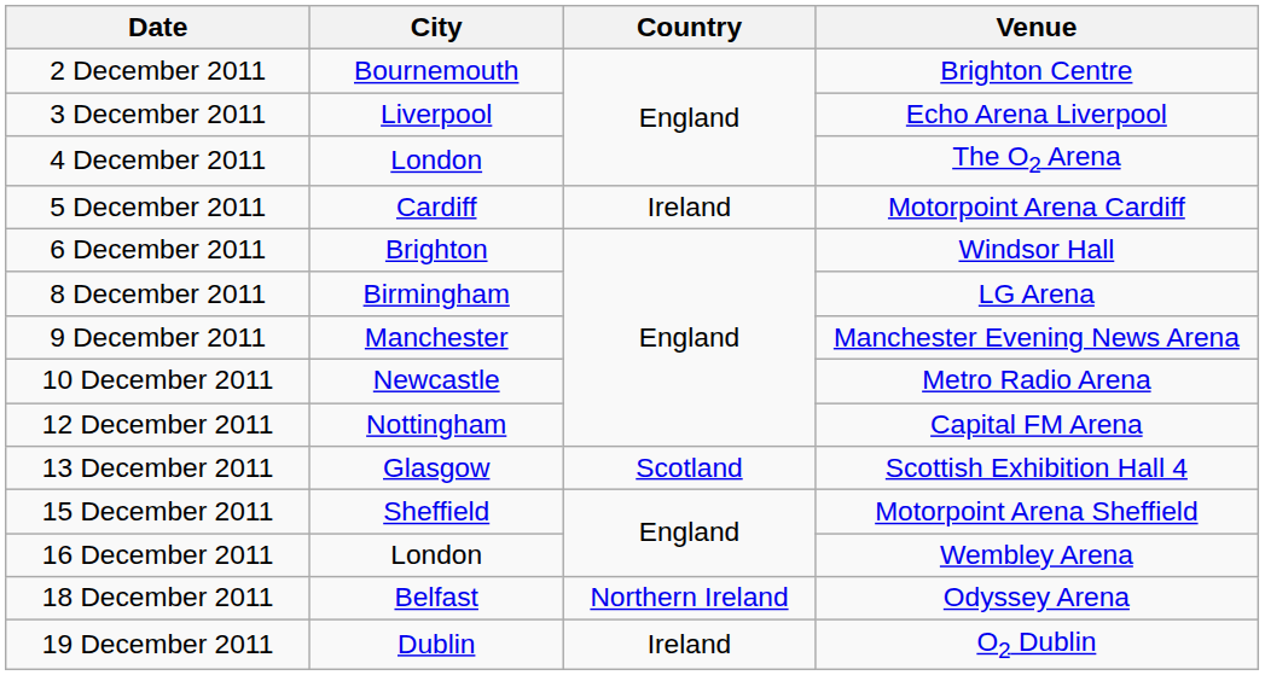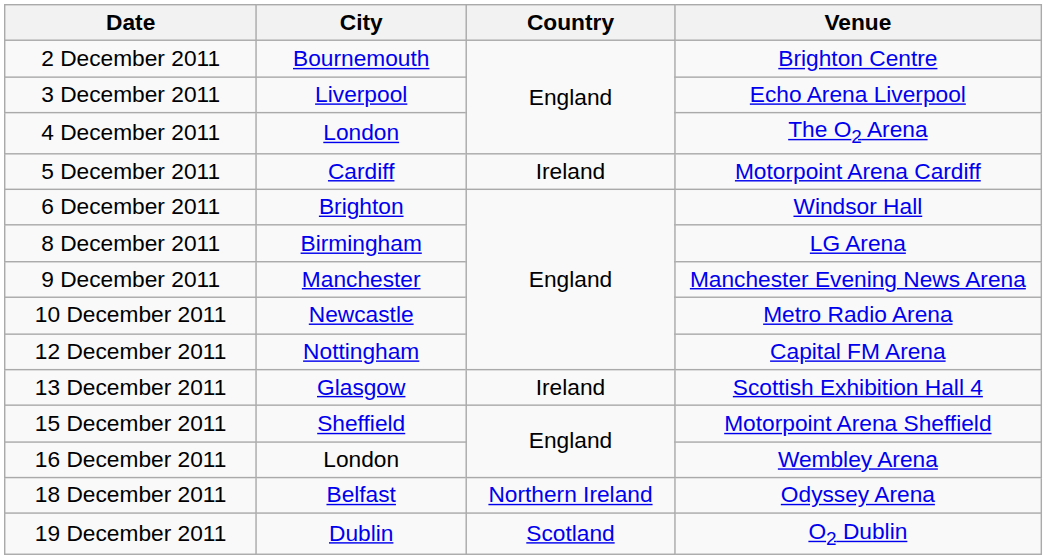13 December 2011 | Country: Scotland -> Ireland
19 December 2011 | Country: Ireland -> Scotland
